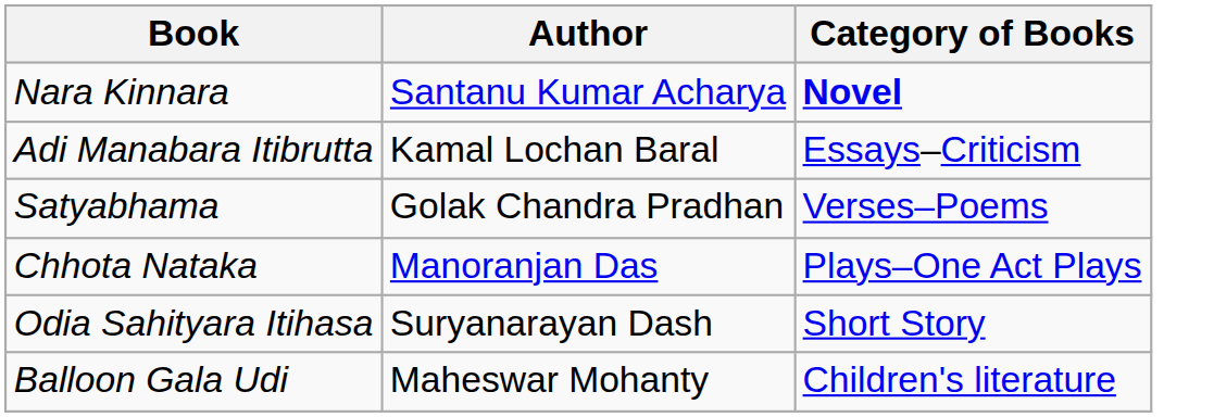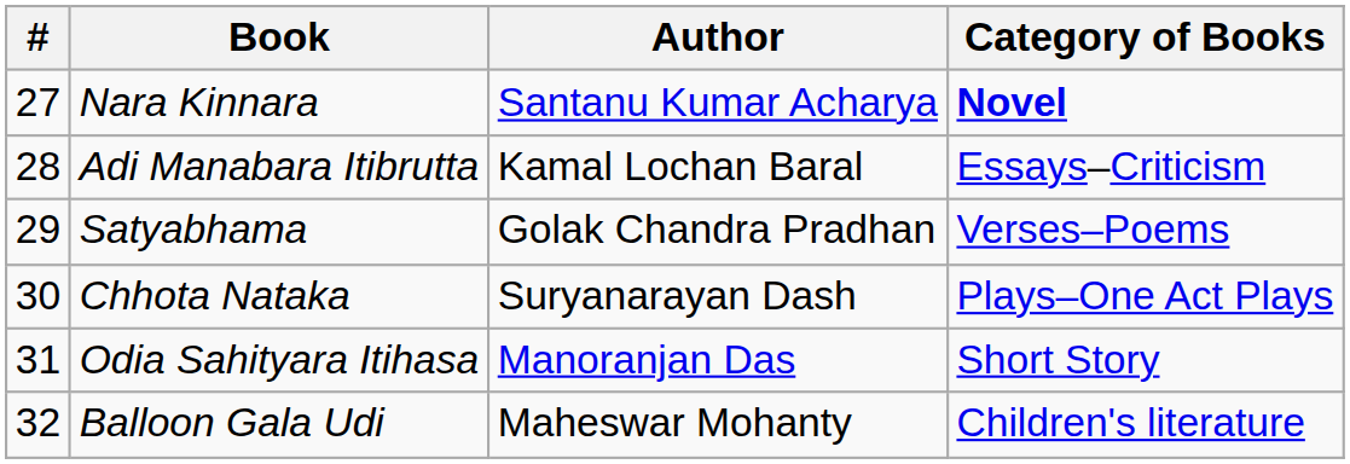+ column: # | 27 | 28 | 29 | 30 | 31 | 32
Chhota Nataka | Author: Manoranjan Das -> Suryanarayan Dash
Odia Sahityara Itihasa | Author: Suryanarayan Dash -> Manoranjan Das
